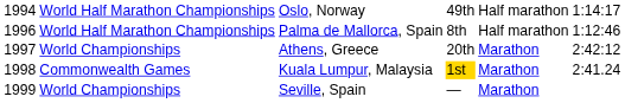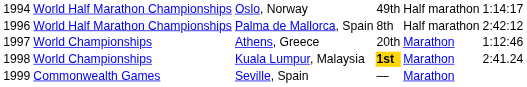Palma de Mallorca, Spain | column 6: 1:12:46 -> 2:42:12
Athens, Greece | column 6: 2:42:12 -> 1:12:46
Kuala Lumpur, Malaysia | column 2: Commonwealth Games -> World Championships
Kuala Lumpur, Malaysia | column 4: normal -> bold
Seville, Spain | column 2: World Championships -> Commonwealth Games
